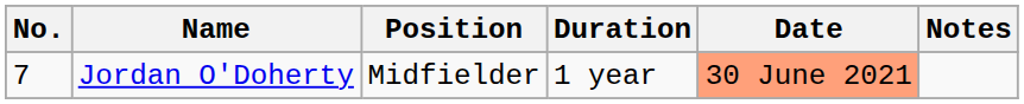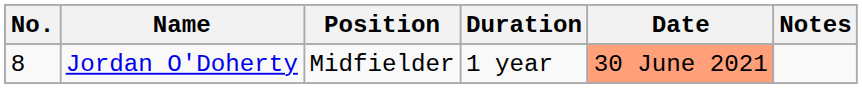Jordan O'Doherty | No.: 7 -> 8
